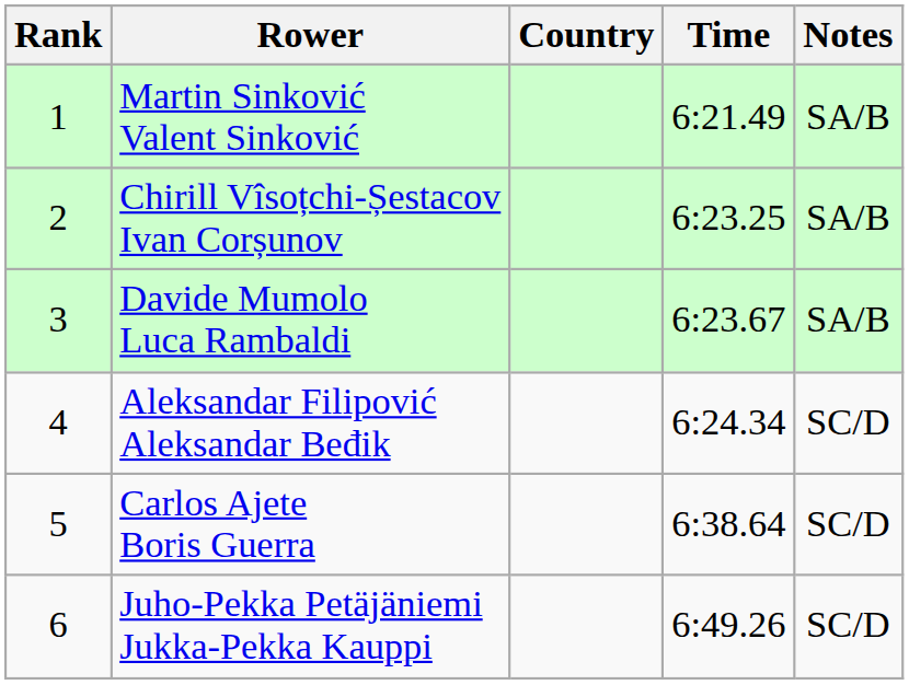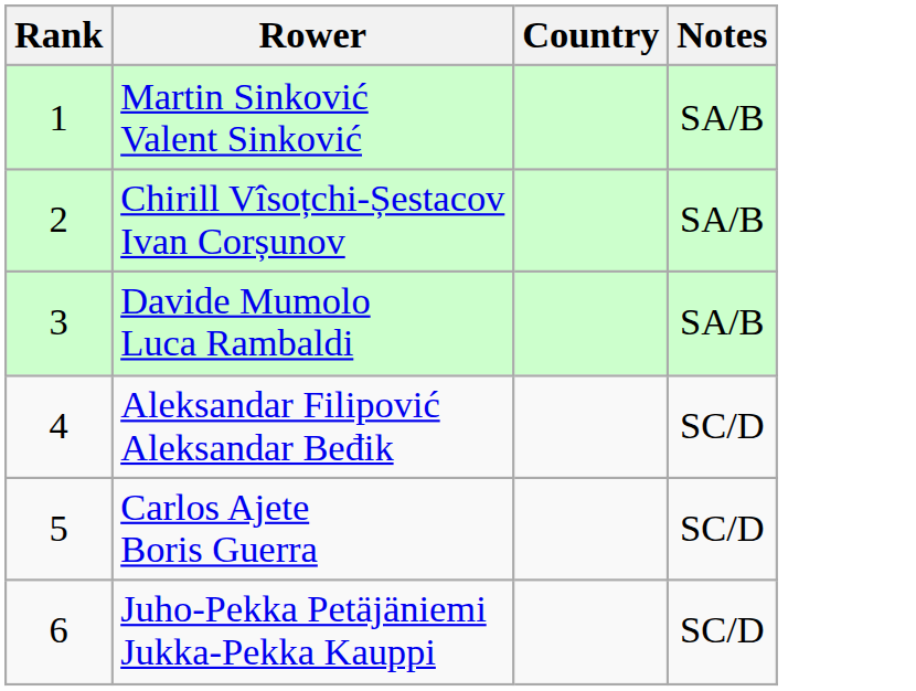- column: Time | 6:21.49 | 6:23.25 | 6:23.67 | 6:24.34 | 6:38.64 | 6:49.26
